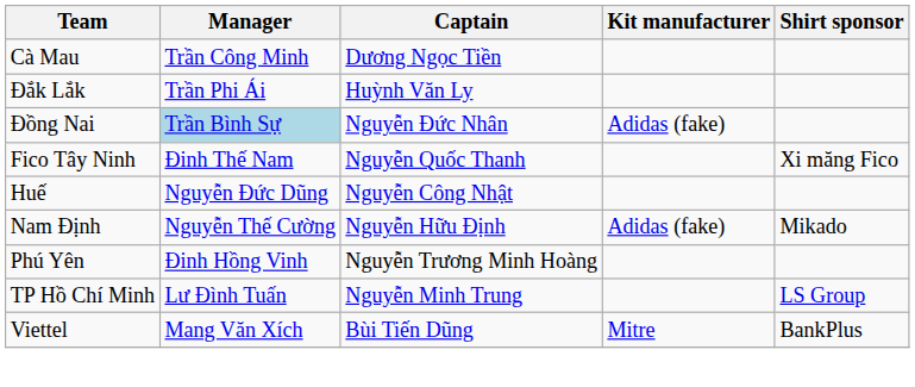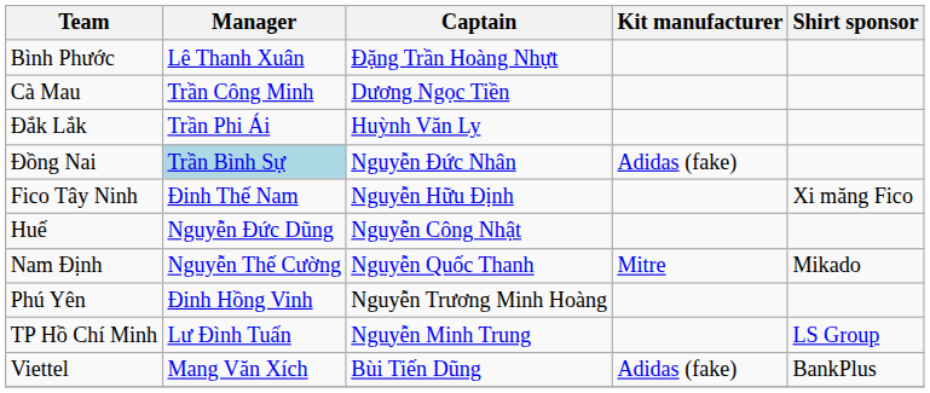+ row: Bình Phước | Lê Thanh Xuân | Đặng Trần Hoàng Nhựt
Fico Tây Ninh | Captain: Nguyễn Quốc Thanh -> Nguyễn Hữu Định
Nam Định | Captain: Nguyễn Hữu Định -> Nguyễn Quốc Thanh
Nam Định | Kit manufacturer: Adidas (fake) -> Mitre
Viettel | Kit manufacturer: Mitre -> Adidas (fake)
